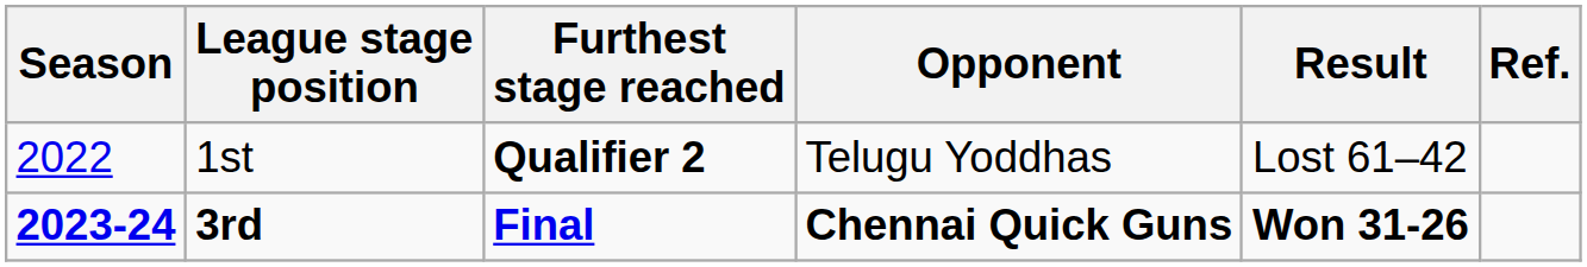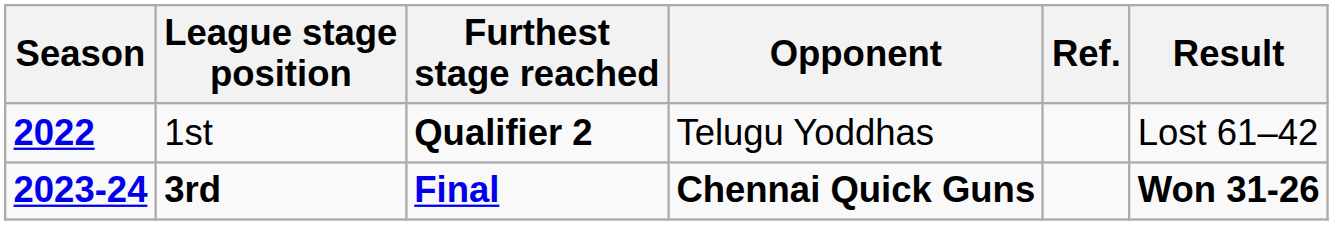columns swapped: Result <-> Ref.
1st | Season: normal -> bold
